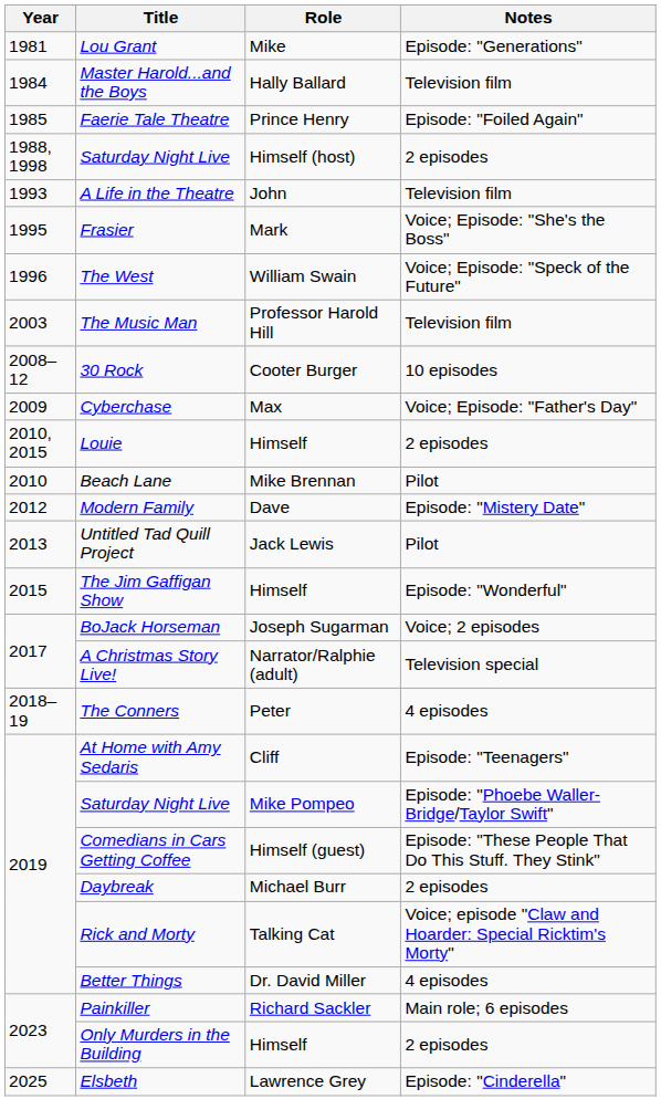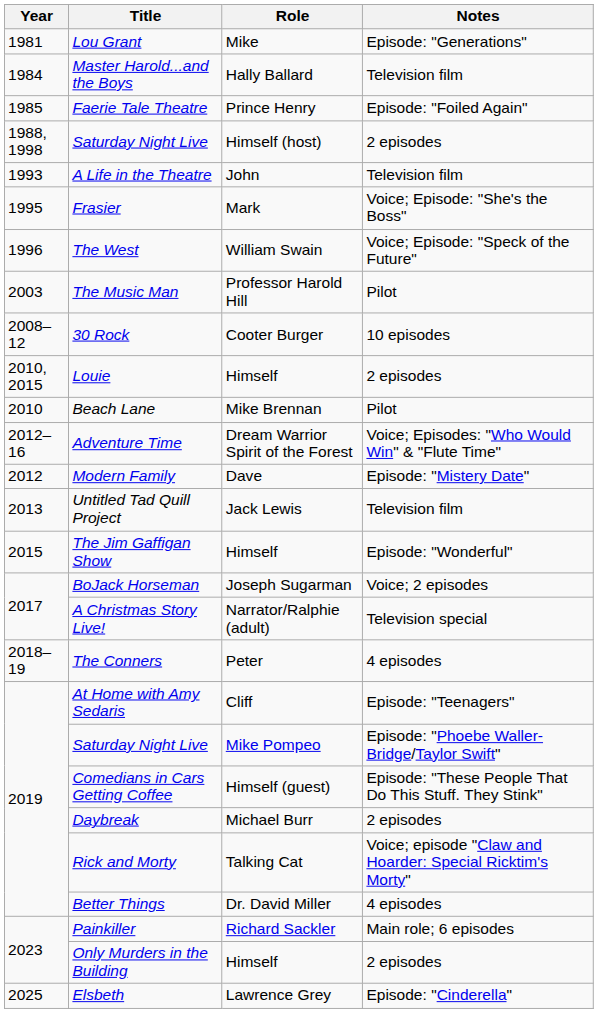The Music Man | Notes: Television film -> Pilot
- row: 2009 | Cyberchase | Max | Voice; Episode: "Father's Day"
+ row: 2012–16 | Adventure Time | Dream Warrior Spirit of the Forest | Voice; Episodes: "Who Would Win" & "Flute Time"
Untitled Tad Quill Project | Notes: Pilot -> Television film
